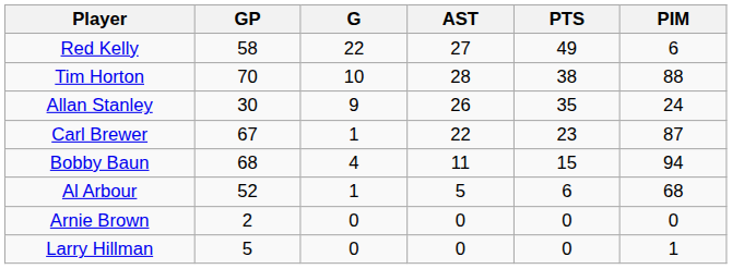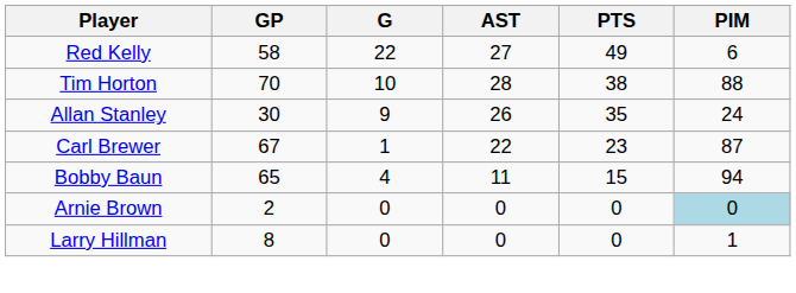Bobby Baun | GP: 68 -> 65
- row: Al Arbour | 52 | 1 | 5 | 6 | 68
Arnie Brown | PIM: no background -> lightblue background
Larry Hillman | GP: 5 -> 8
